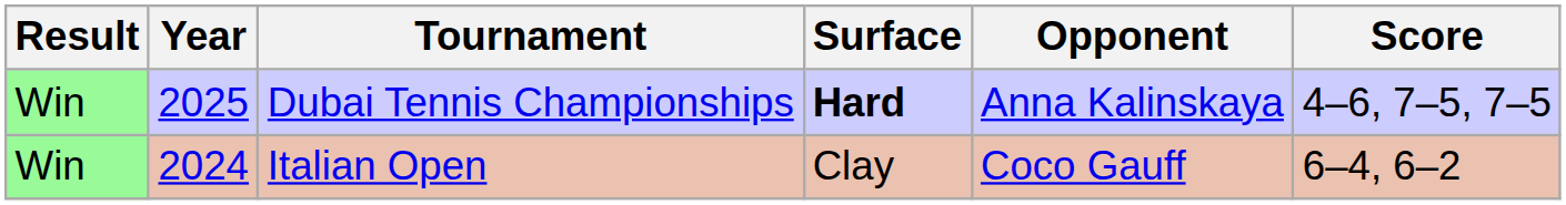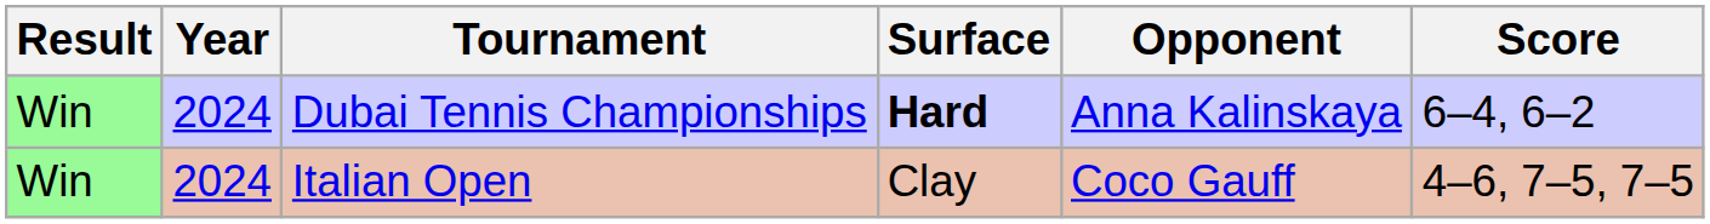Dubai Tennis Championships | Year: 2025 -> 2024
Dubai Tennis Championships | Score: 4–6, 7–5, 7–5 -> 6–4, 6–2
Italian Open | Score: 6–4, 6–2 -> 4–6, 7–5, 7–5
